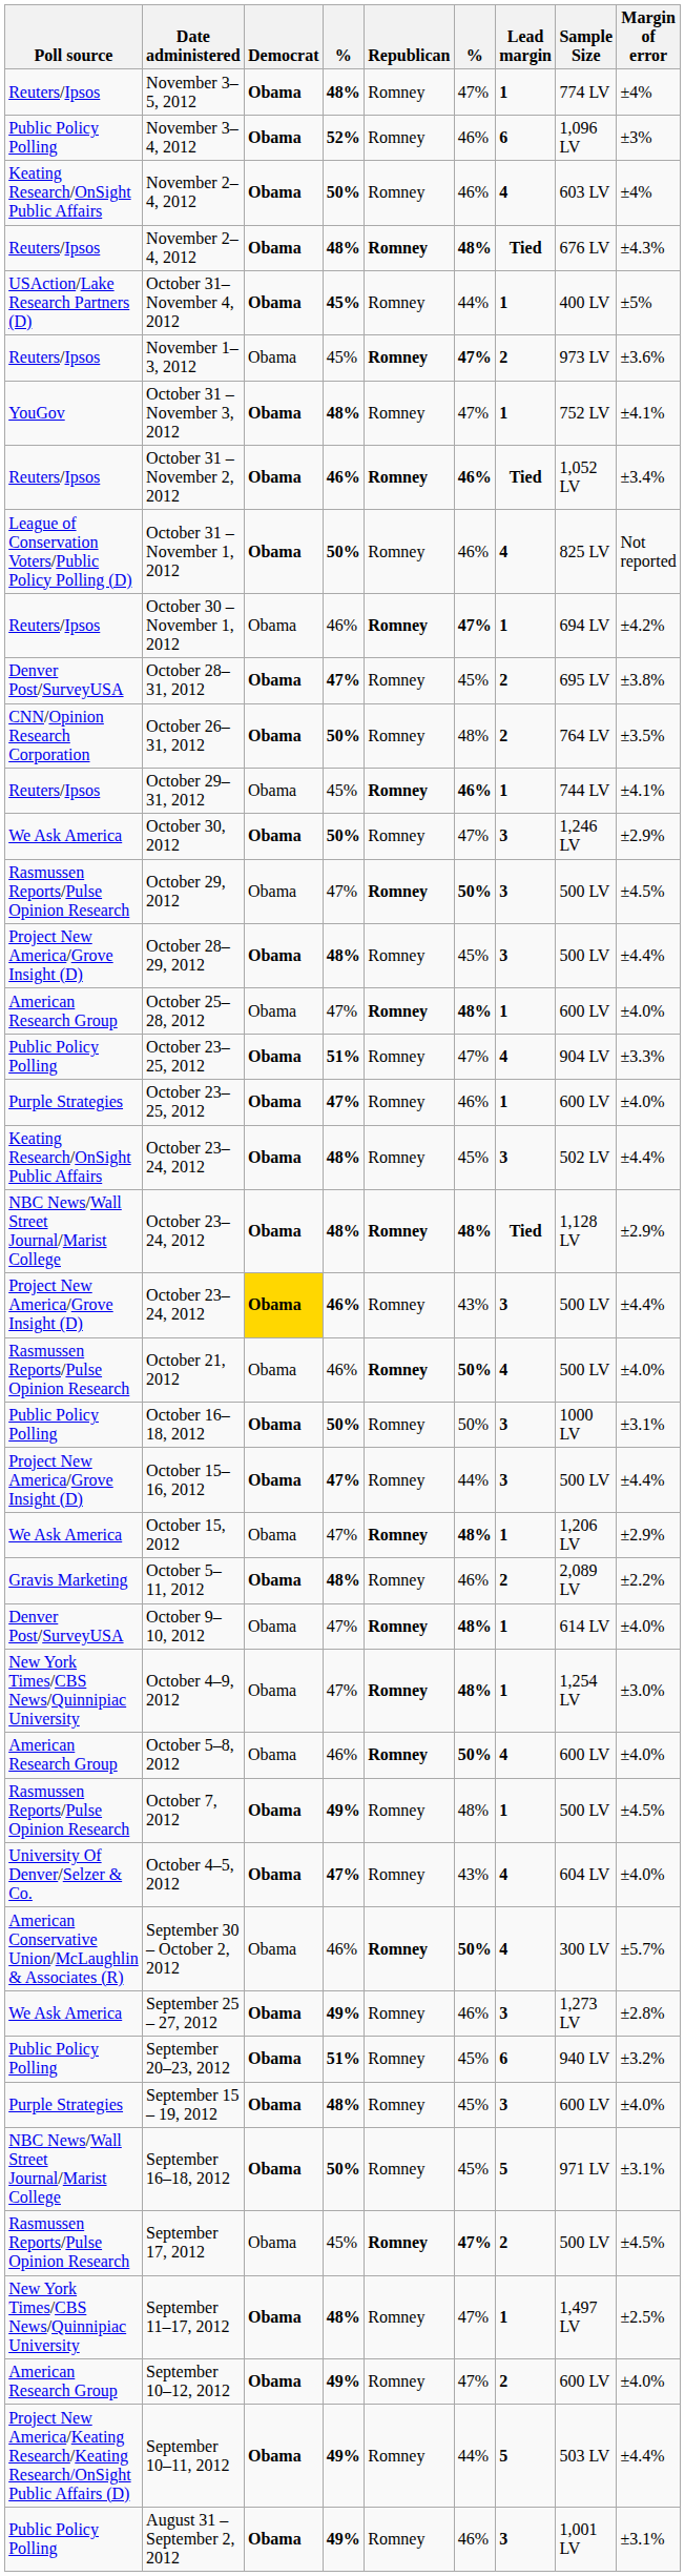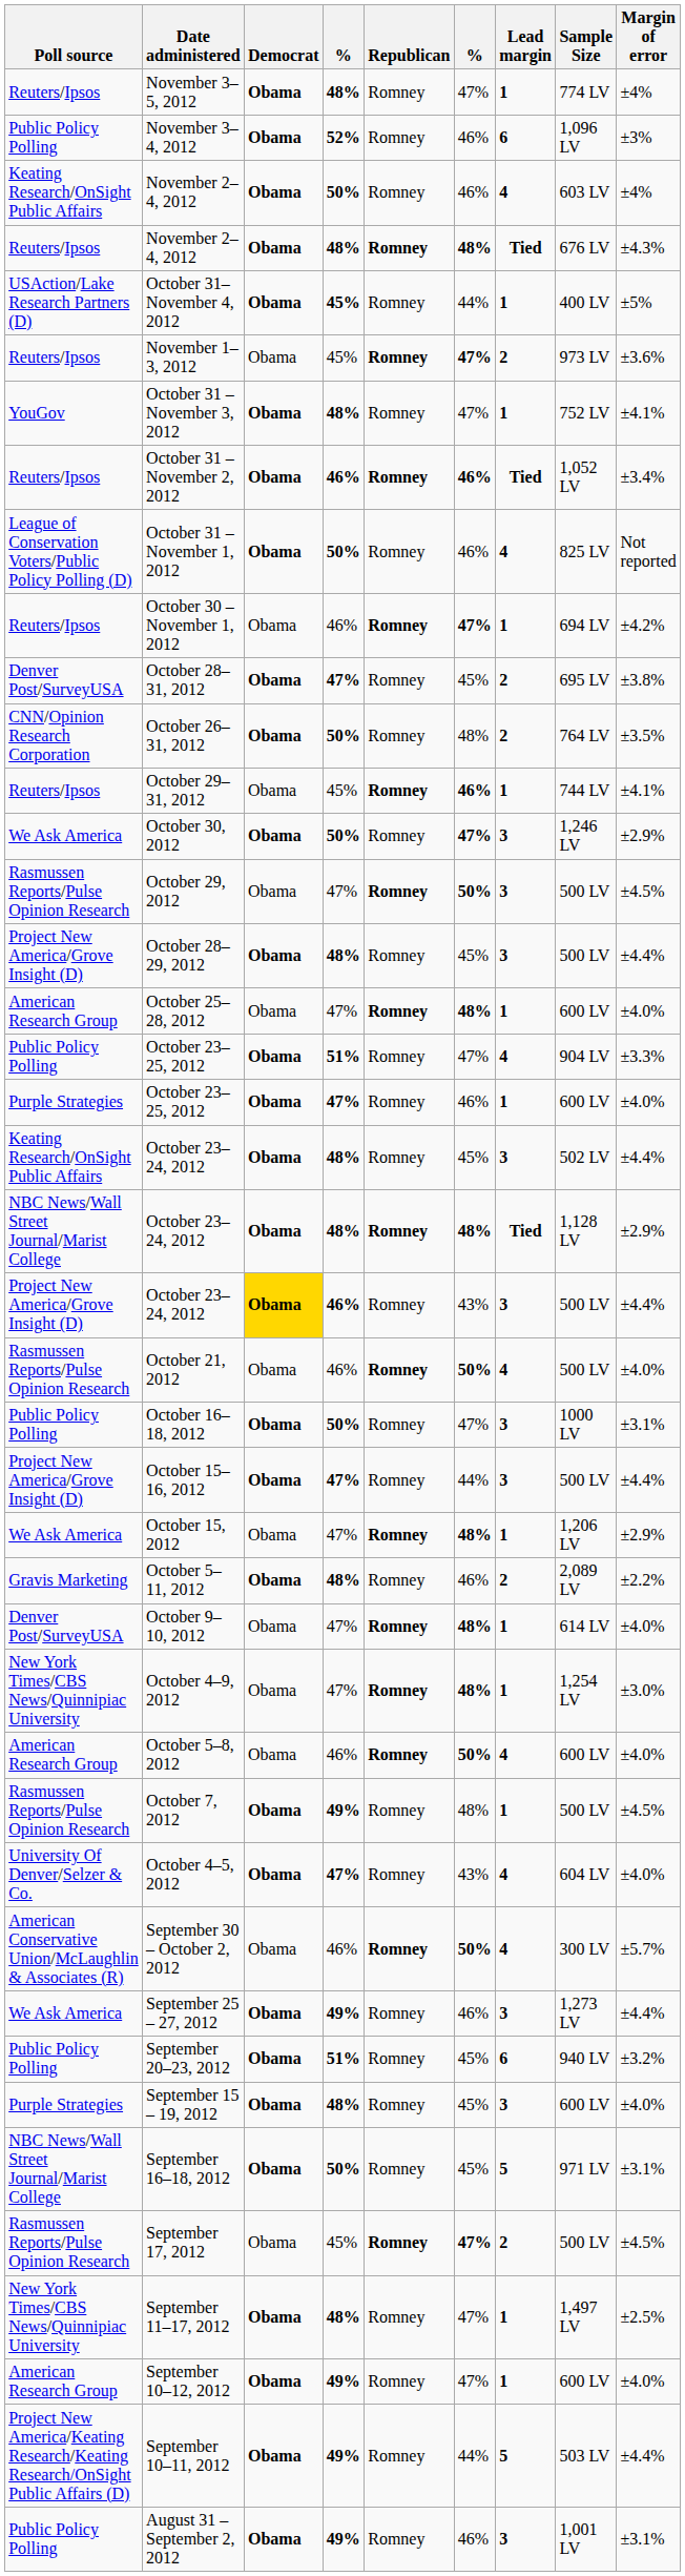October 30, 2012 | column 6: normal -> bold
October 16–18, 2012 | column 6: 50% -> 47%
September 25 – 27, 2012 | Margin of error: ±2.8% -> ±4.4%
September 10–12, 2012 | Lead margin: 2 -> 1
